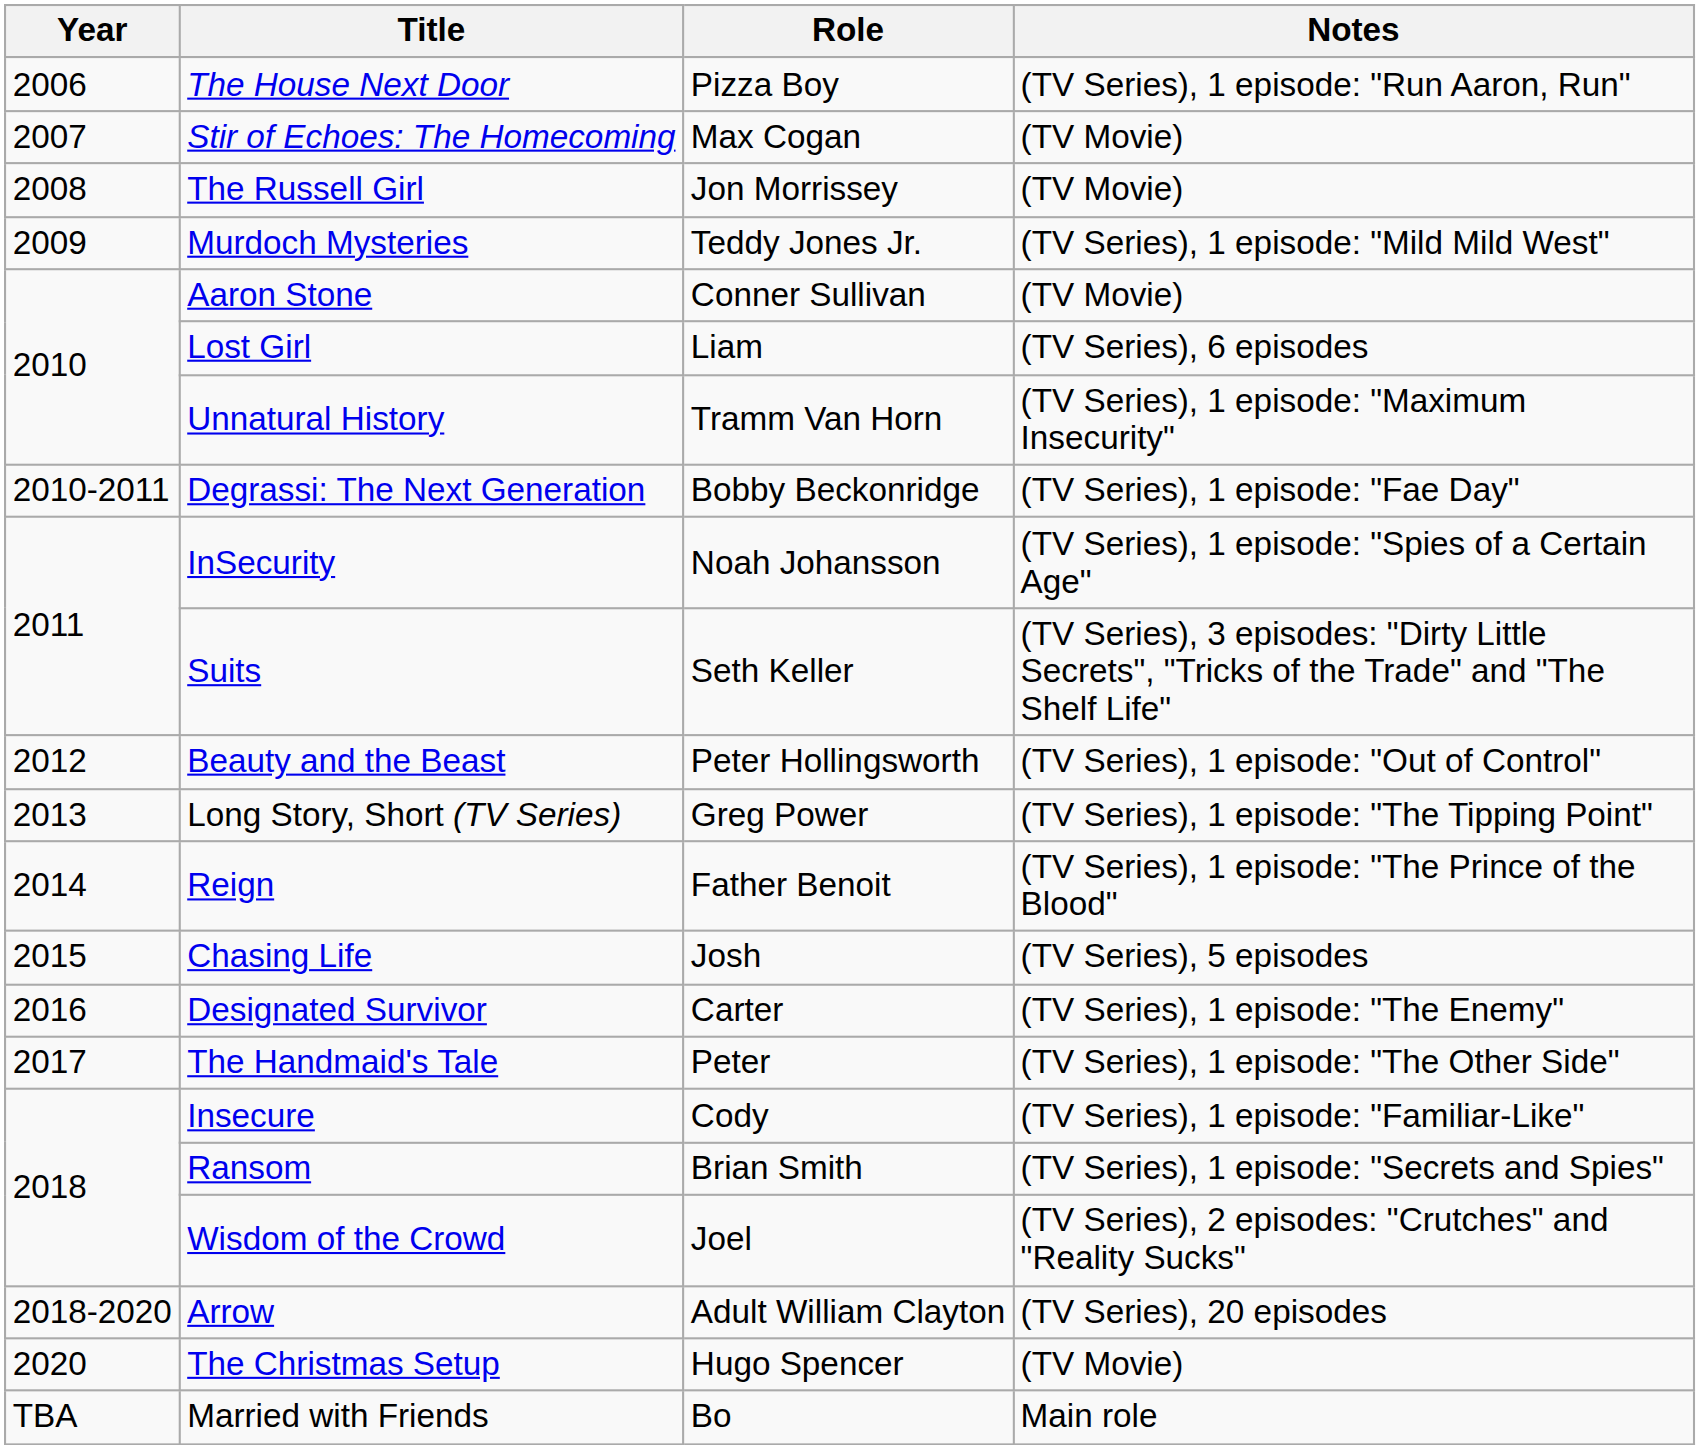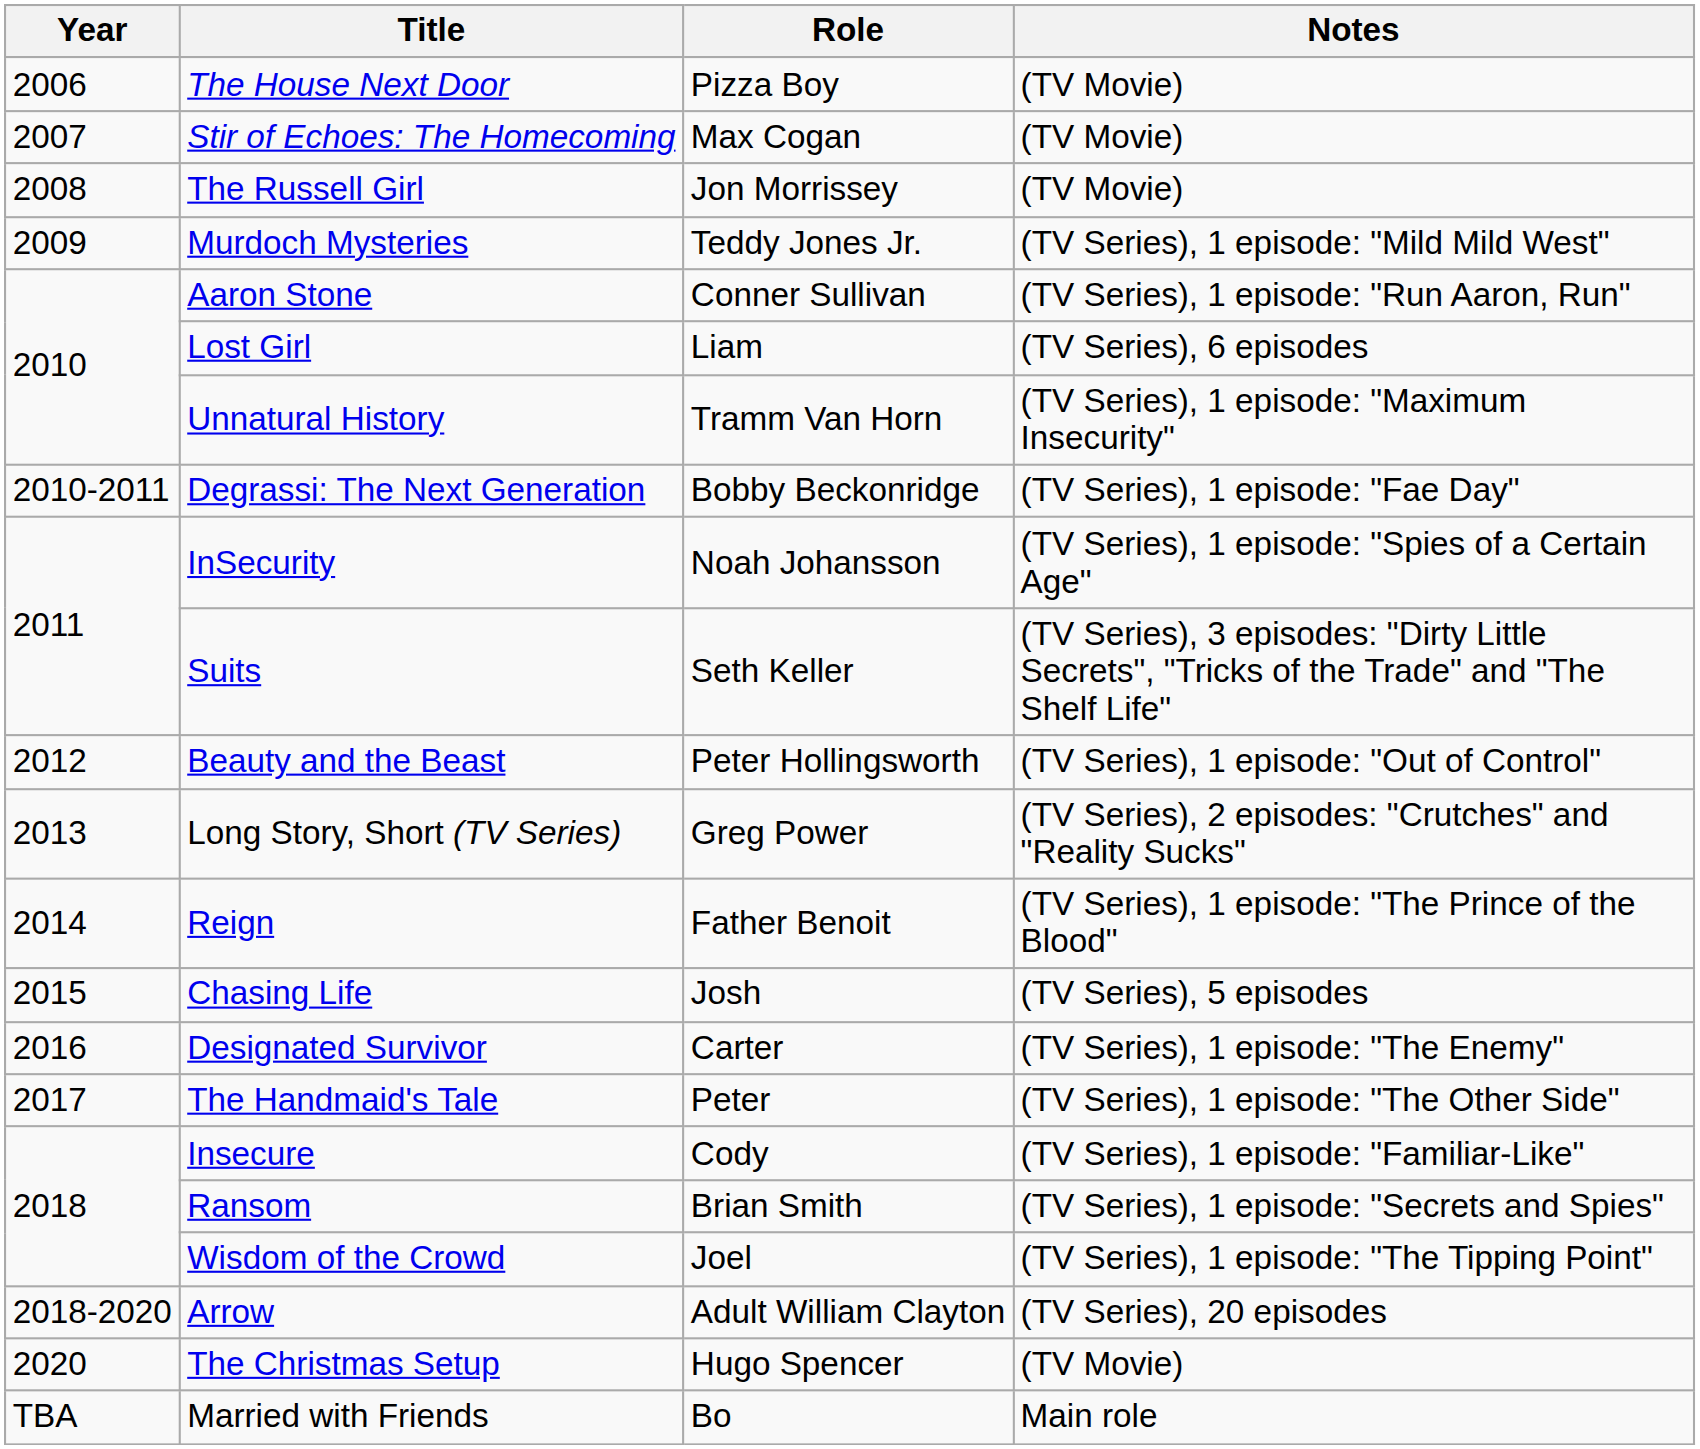The House Next Door | Notes: (TV Series), 1 episode: "Run Aaron, Run" -> (TV Movie)
Aaron Stone | Notes: (TV Movie) -> (TV Series), 1 episode: "Run Aaron, Run"
Long Story, Short (TV Series) | Notes: (TV Series), 1 episode: "The Tipping Point" -> (TV Series), 2 episodes: "Crutches" and "Reality Sucks"
Wisdom of the Crowd | Notes: (TV Series), 2 episodes: "Crutches" and "Reality Sucks" -> (TV Series), 1 episode: "The Tipping Point"
